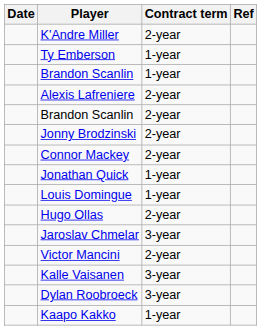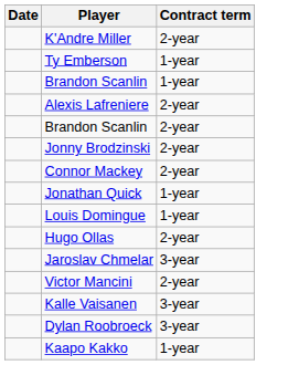- column: Ref
